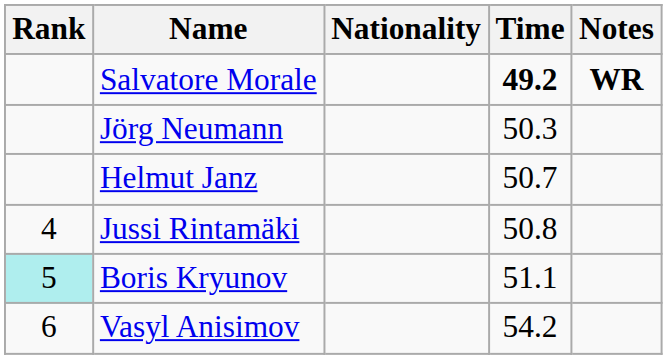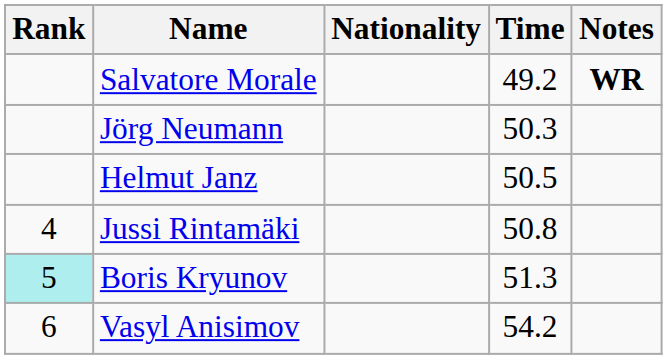Salvatore Morale | Time: bold -> normal
Helmut Janz | Time: 50.7 -> 50.5
Boris Kryunov | Time: 51.1 -> 51.3
